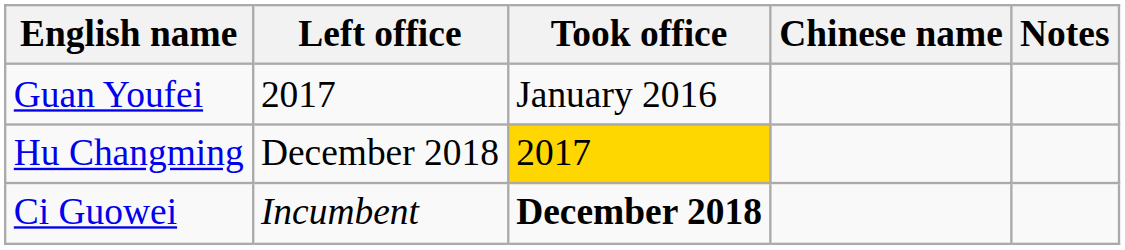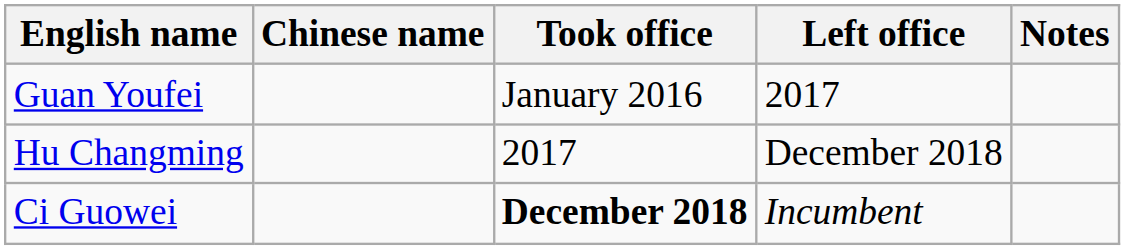columns swapped: Chinese name <-> Left office
Hu Changming | Took office: gold background -> no background
